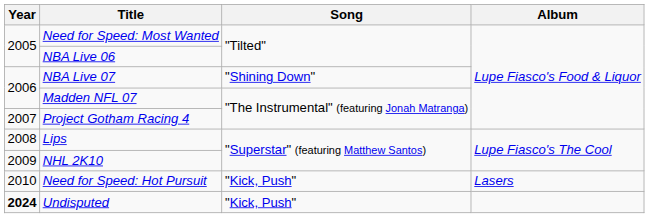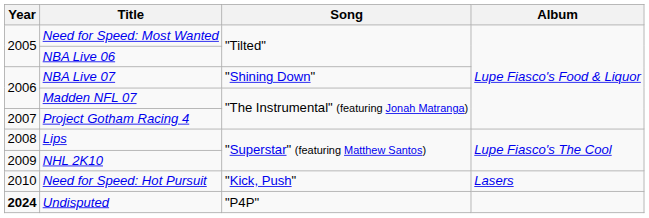Undisputed | Song: "Kick, Push" -> "P4P"
